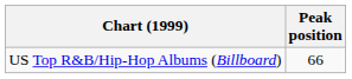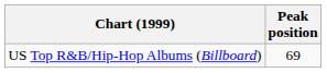US Top R&B/Hip-Hop Albums (Billboard) | Peak position: 66 -> 69
